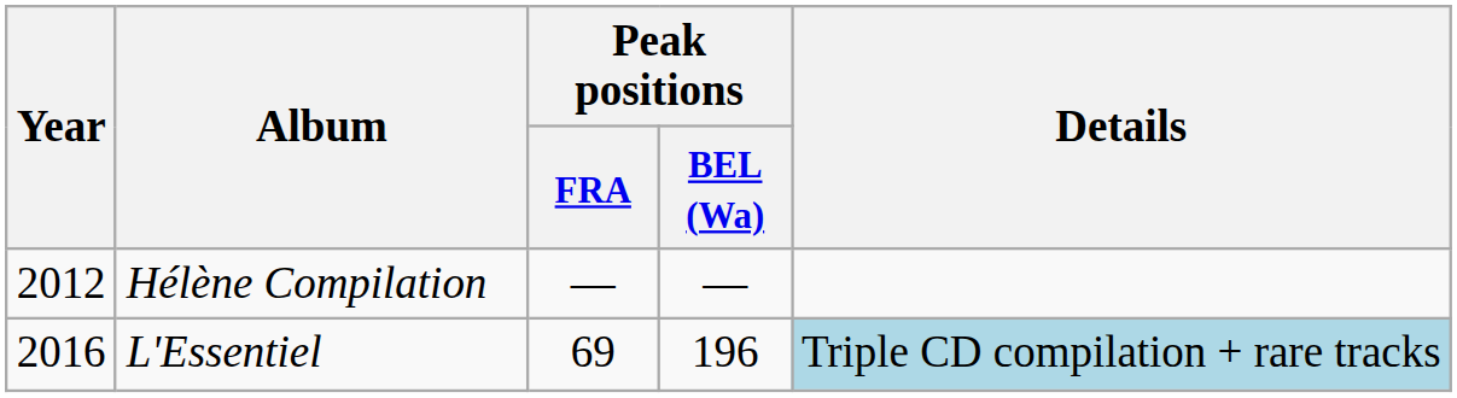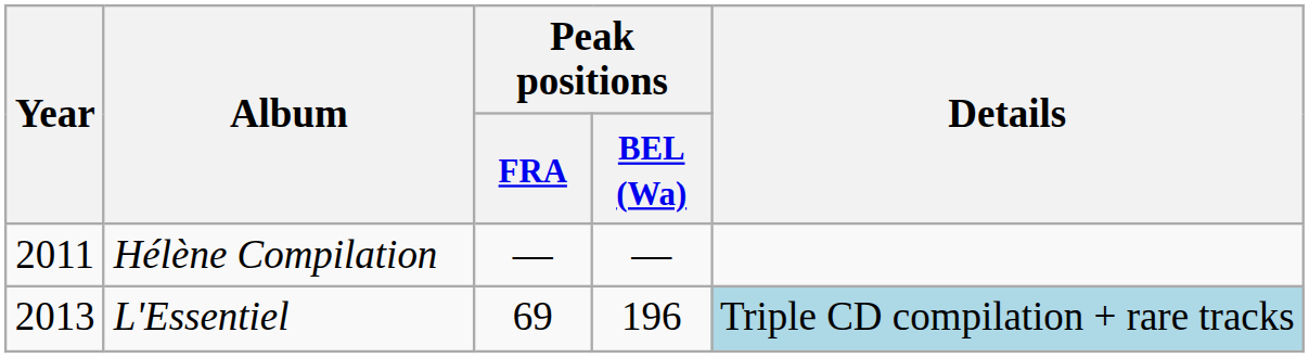Hélène Compilation | Year: 2012 -> 2011
L'Essentiel | Year: 2016 -> 2013
